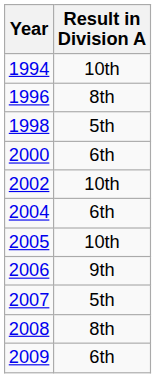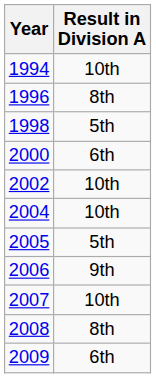2004 | Result in Division A: 6th -> 10th
2005 | Result in Division A: 10th -> 5th
2007 | Result in Division A: 5th -> 10th
